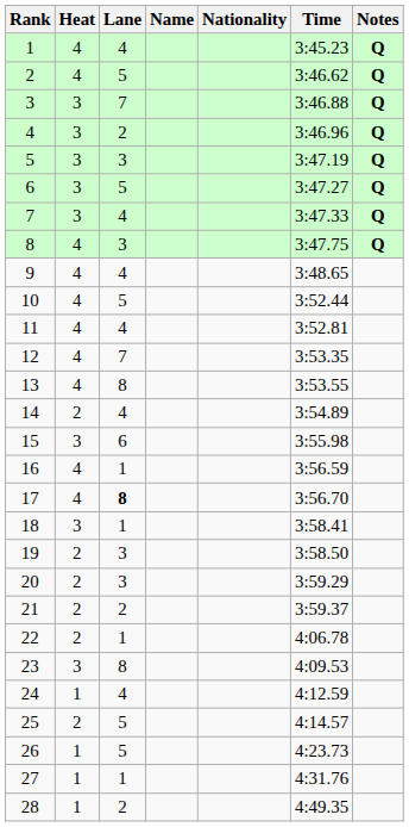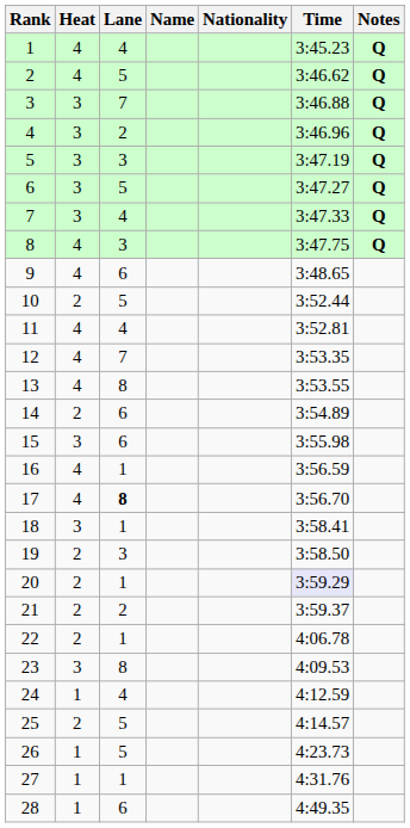9 | Lane: 4 -> 6
10 | Heat: 4 -> 2
14 | Lane: 4 -> 6
20 | Lane: 3 -> 1
20 | Time: no background -> lavender background
28 | Lane: 2 -> 6
